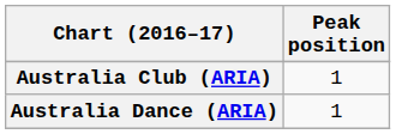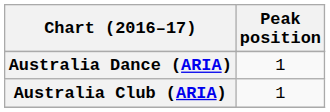rows swapped: Australia Club (ARIA) <-> Australia Dance (ARIA)
